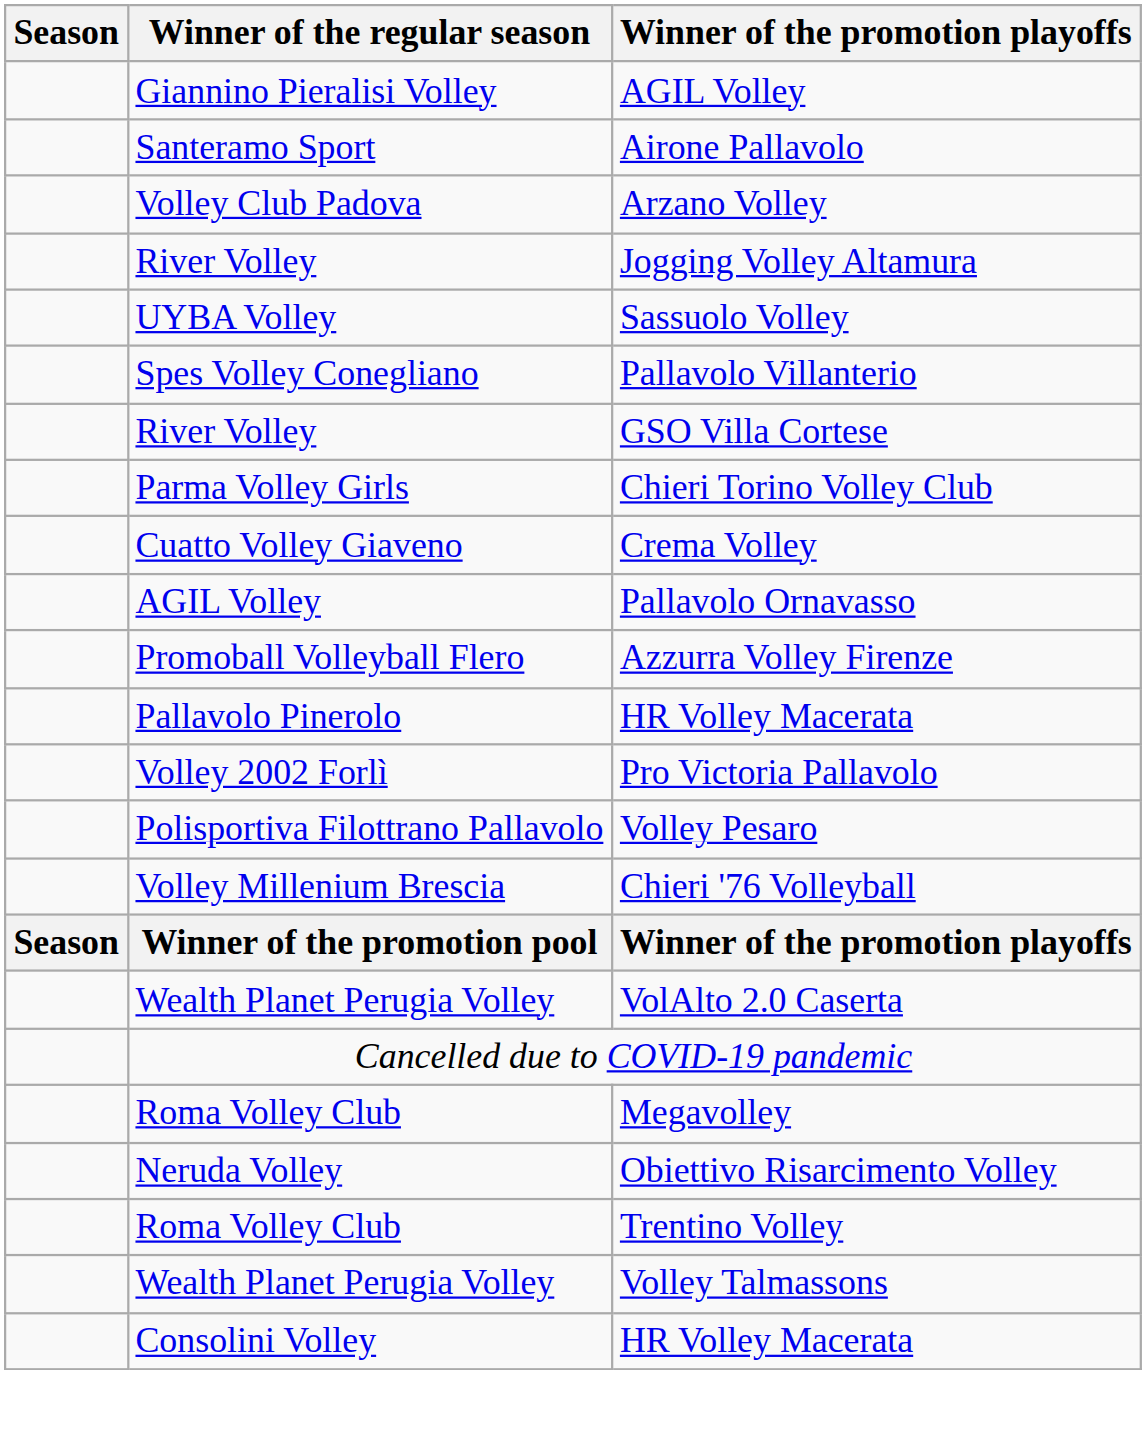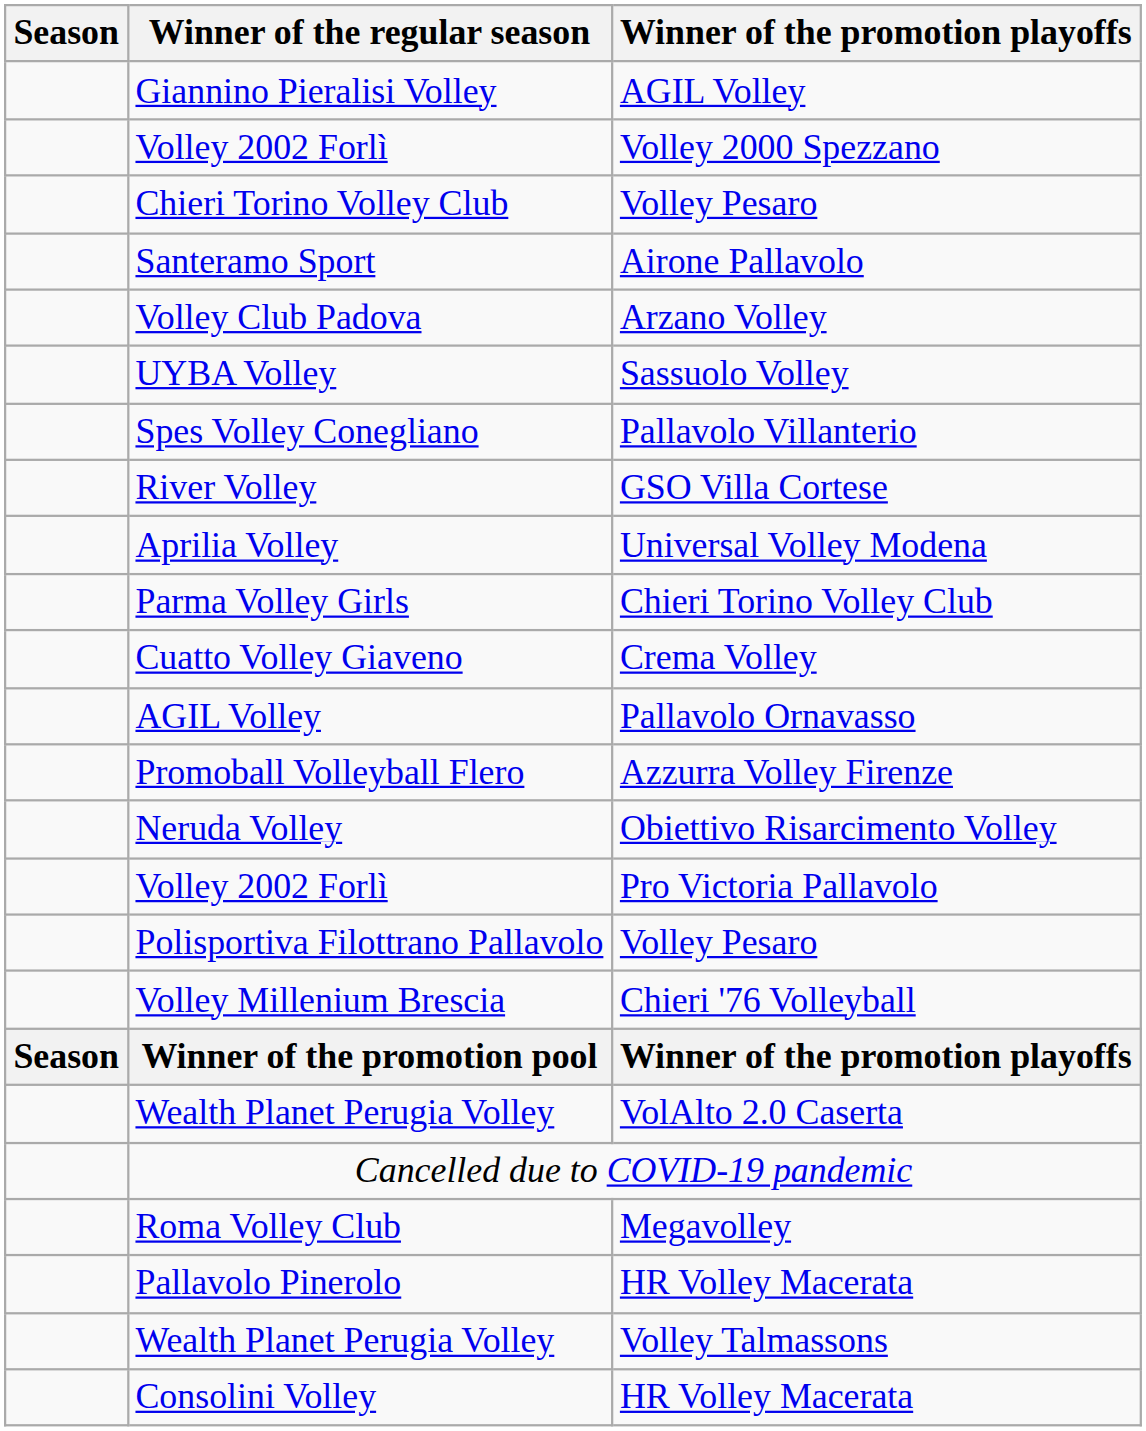+ row: Volley 2002 Forlì | Volley 2000 Spezzano
+ row: Chieri Torino Volley Club | Volley Pesaro
- row: River Volley | Jogging Volley Altamura
+ row: Aprilia Volley | Universal Volley Modena
rows swapped: Obiettivo Risarcimento Volley <-> Pallavolo Pinerolo / HR Volley Macerata
- row: Roma Volley Club | Trentino Volley
